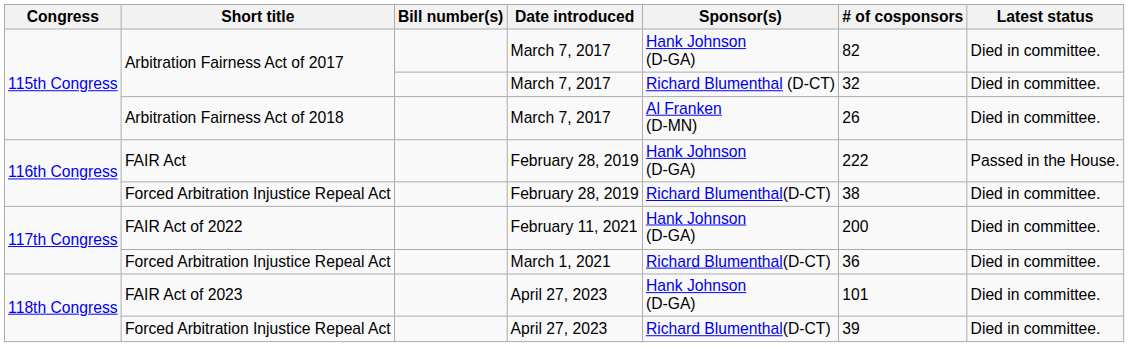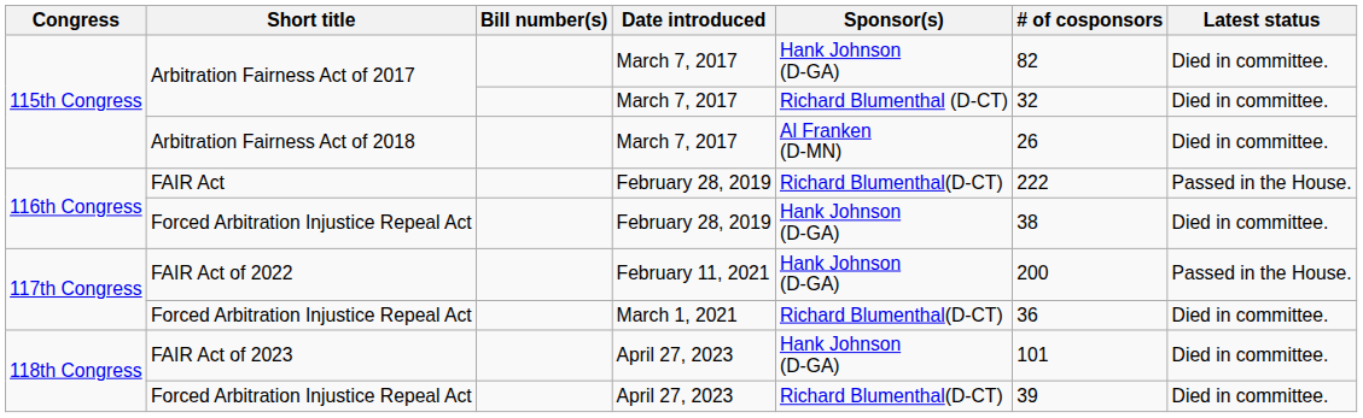FAIR Act | Sponsor(s): Hank Johnson (D-GA) -> Richard Blumenthal(D-CT)
Forced Arbitration Injustice Repeal Act / February 28, 2019 | Sponsor(s): Richard Blumenthal(D-CT) -> Hank Johnson (D-GA)
FAIR Act of 2022 | Latest status: Died in committee. -> Passed in the House.
